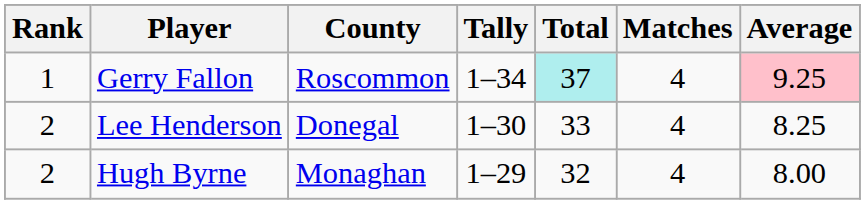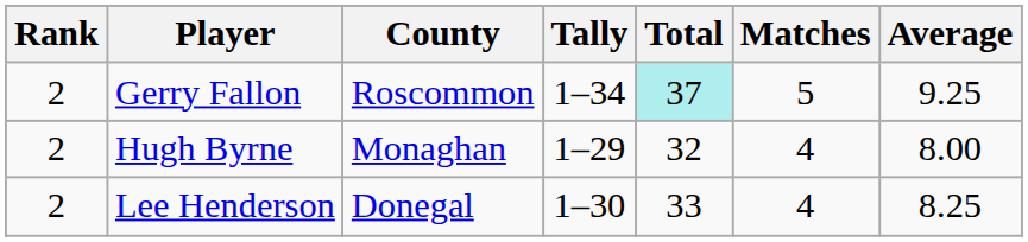Gerry Fallon | Rank: 1 -> 2
Gerry Fallon | Matches: 4 -> 5
Gerry Fallon | Average: pink background -> no background
rows swapped: Lee Henderson <-> Hugh Byrne
